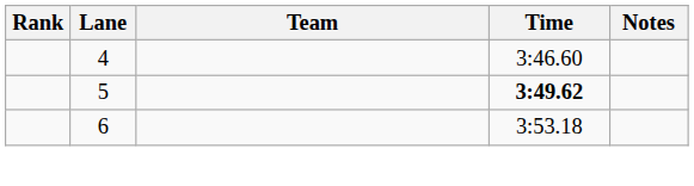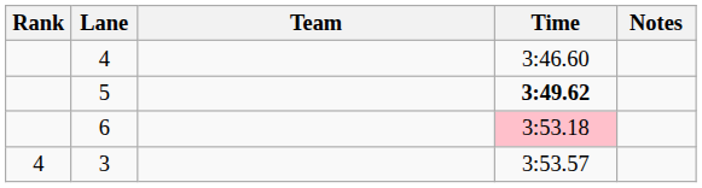6 | Time: no background -> pink background
+ row: 4 | 3 | 3:53.57
